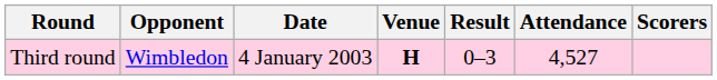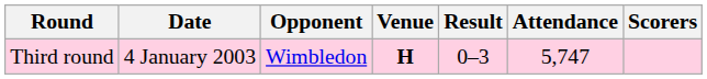columns swapped: Date <-> Opponent
Third round | Attendance: 4,527 -> 5,747
